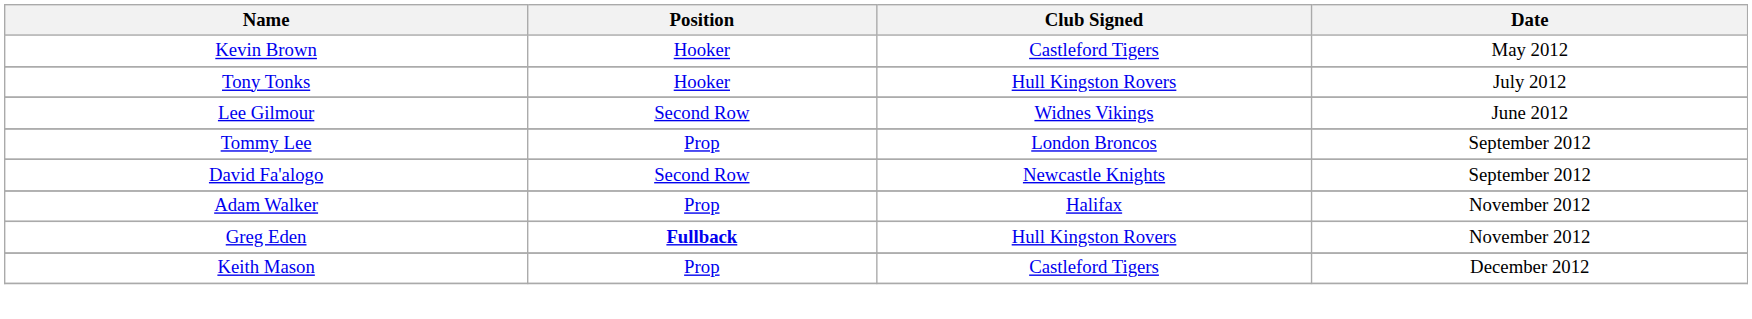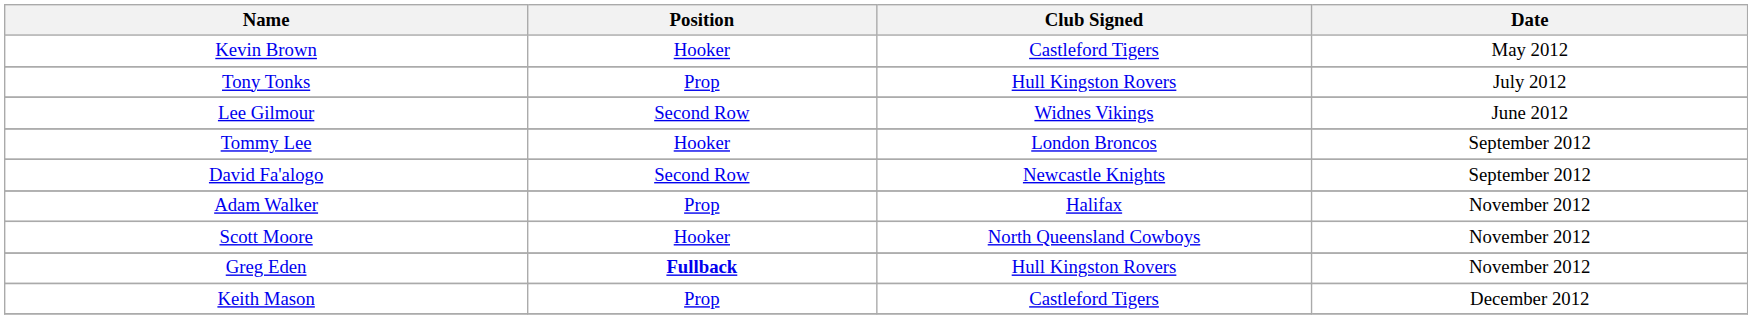Tony Tonks | Position: Hooker -> Prop
Tommy Lee | Position: Prop -> Hooker
+ row: Scott Moore | Hooker | North Queensland Cowboys | November 2012
